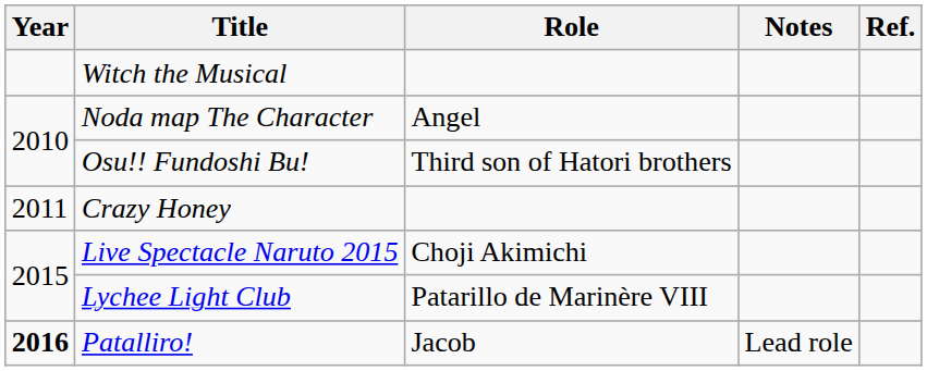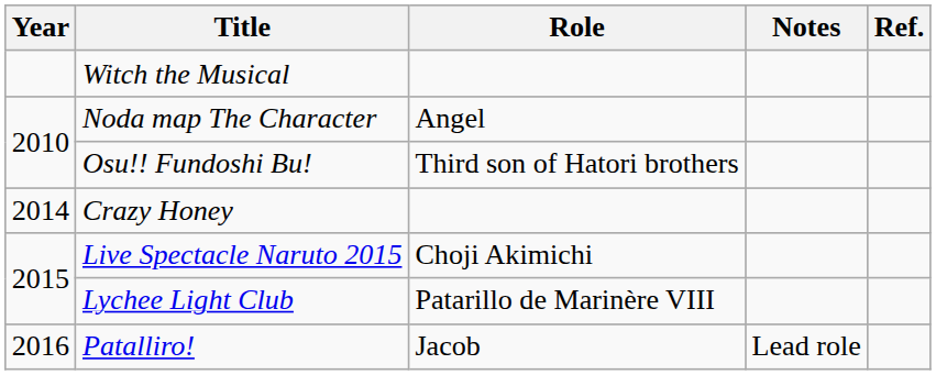Crazy Honey | Year: 2011 -> 2014
Patalliro! | Year: bold -> normal
